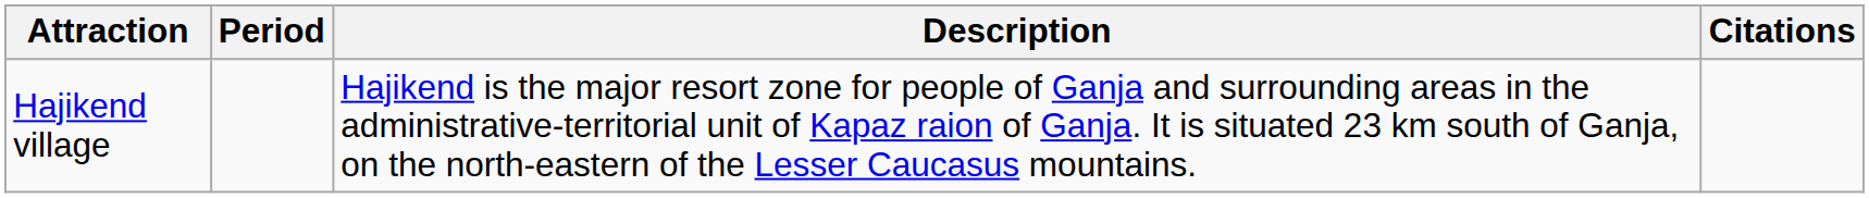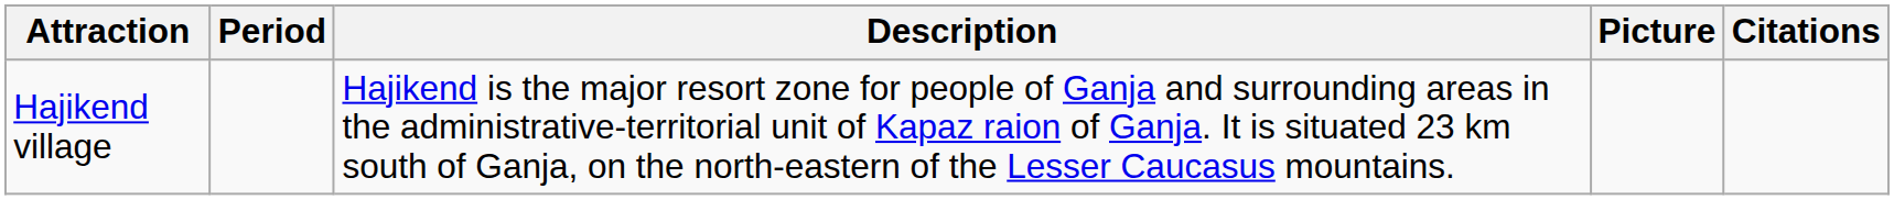+ column: Picture
